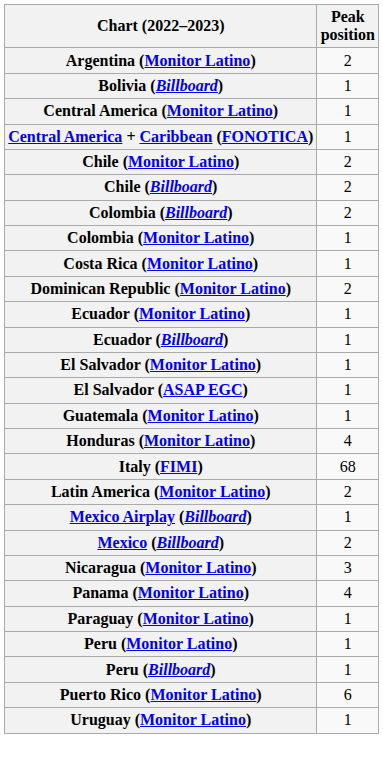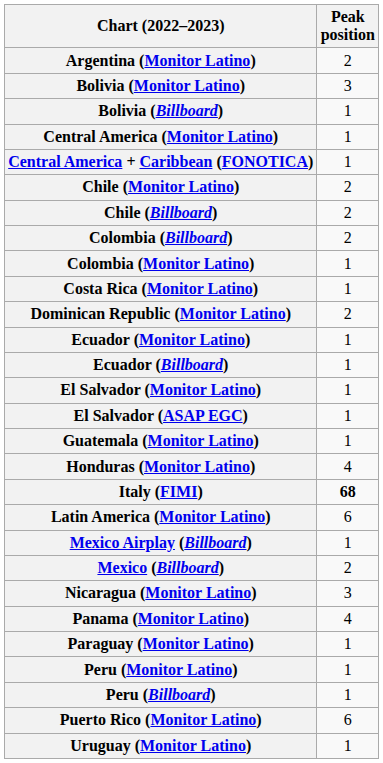+ row: Bolivia (Monitor Latino) | 3
Italy (FIMI) | Peak position: normal -> bold
Latin America (Monitor Latino) | Peak position: 2 -> 6
